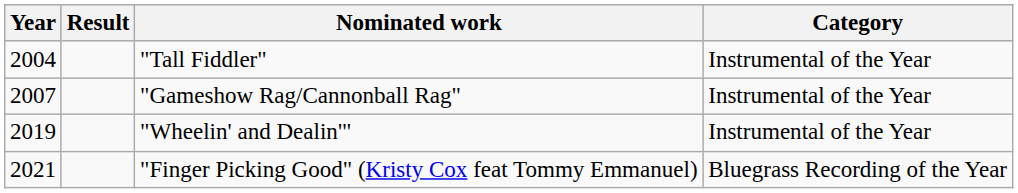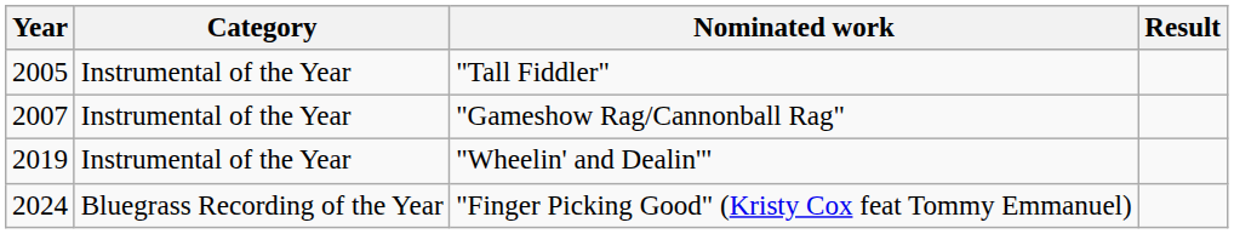columns swapped: Category <-> Result
"Tall Fiddler" | Year: 2004 -> 2005
"Finger Picking Good" (Kristy Cox feat Tommy Emmanuel) | Year: 2021 -> 2024
